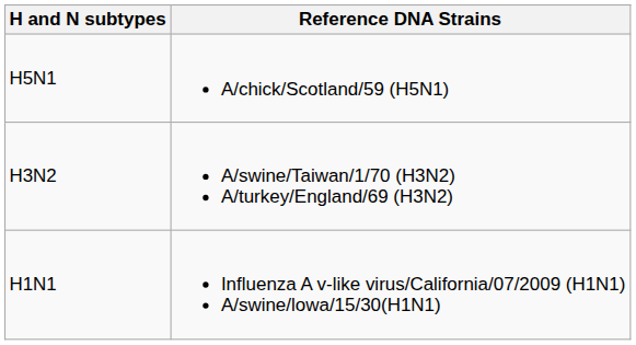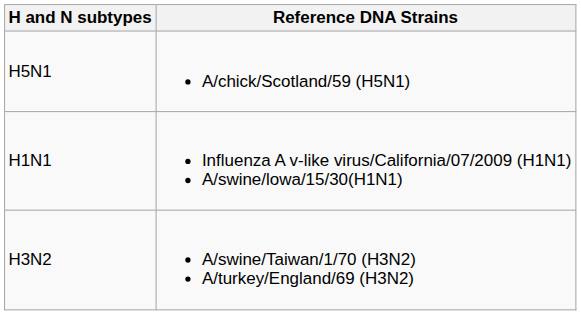rows swapped: H1N1 <-> H3N2
